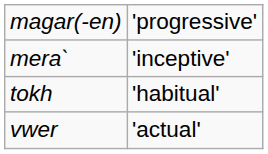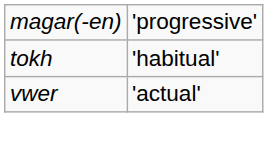- row: mera` | 'inceptive'
